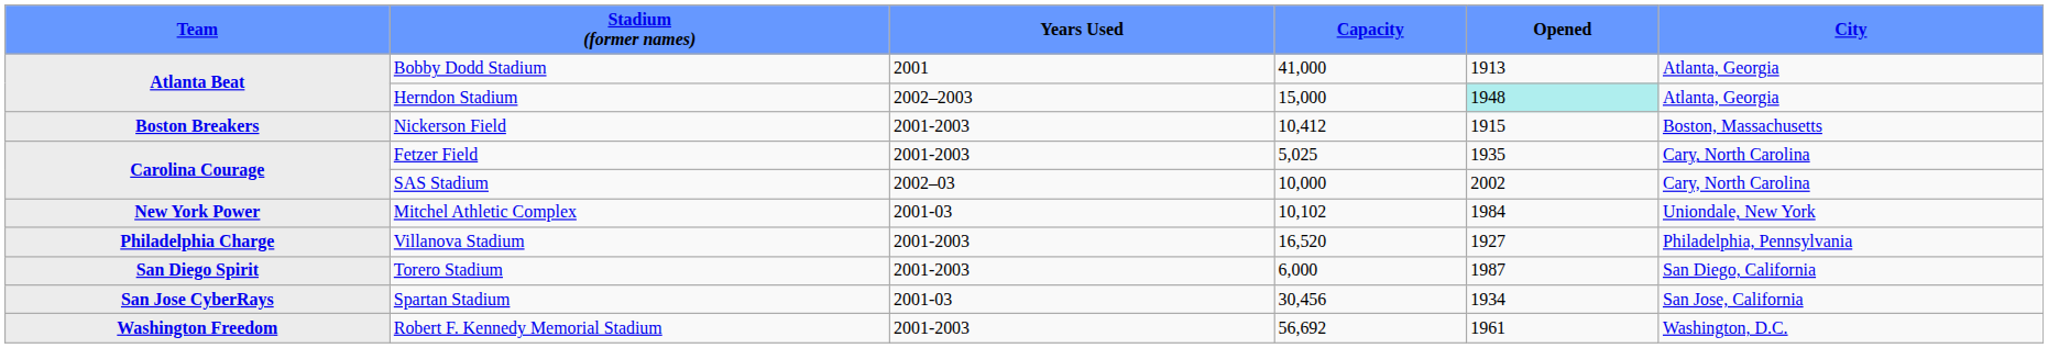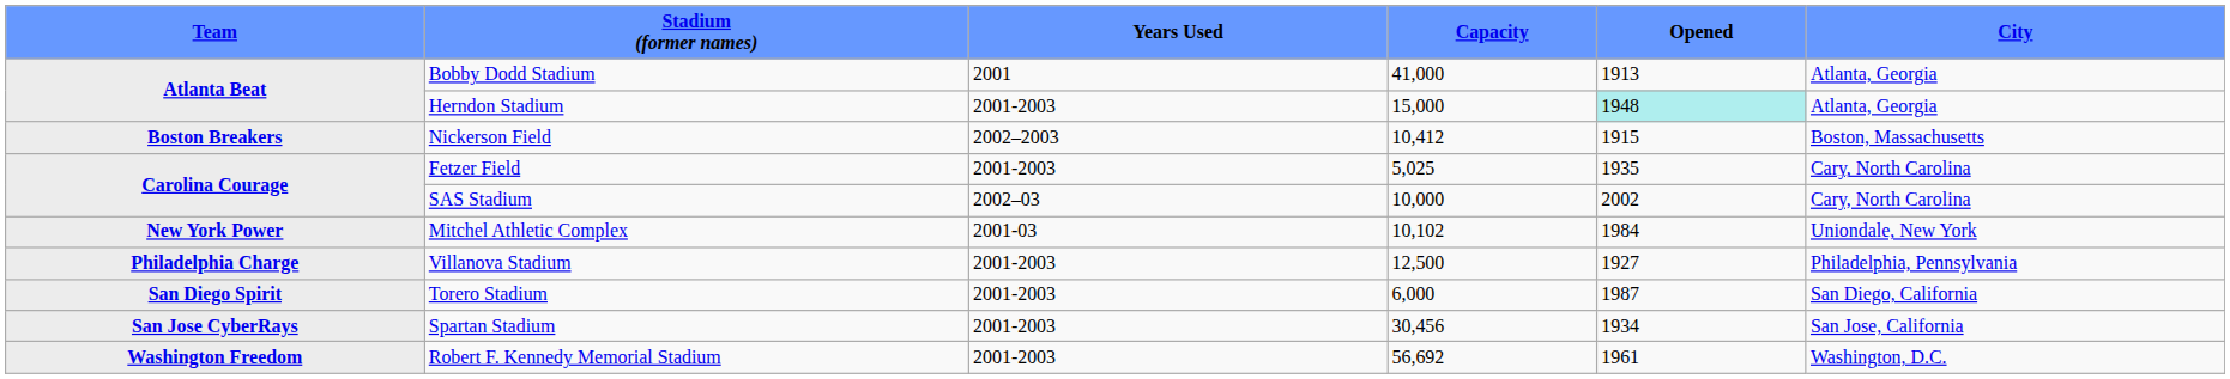Herndon Stadium | Years Used: 2002–2003 -> 2001-2003
Nickerson Field | Years Used: 2001-2003 -> 2002–2003
Villanova Stadium | Capacity: 16,520 -> 12,500
Spartan Stadium | Years Used: 2001-03 -> 2001-2003
